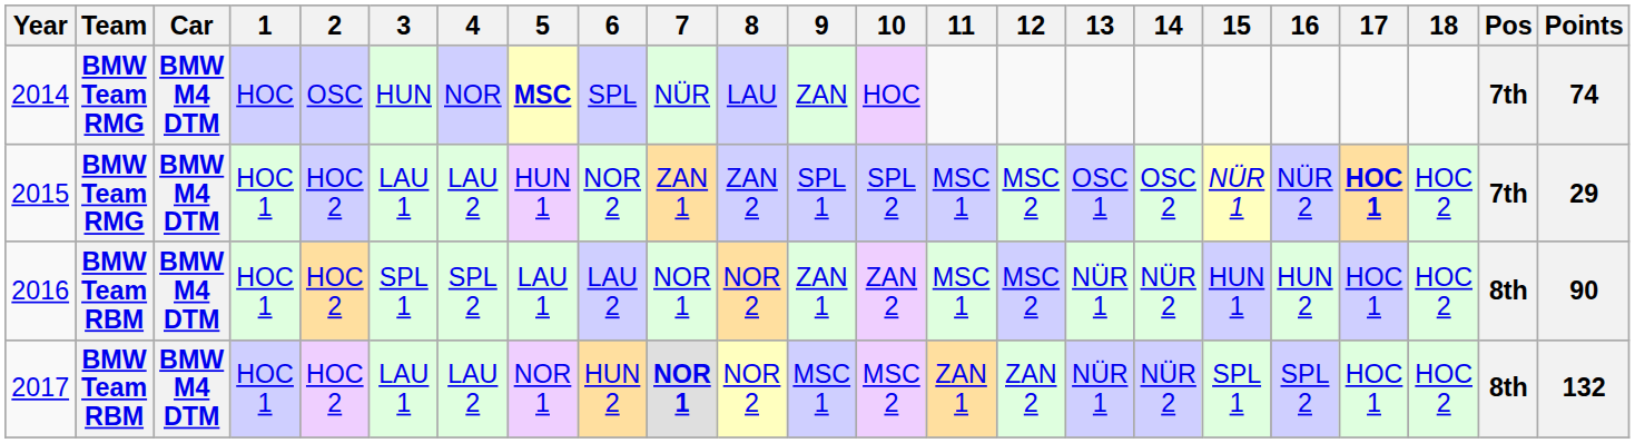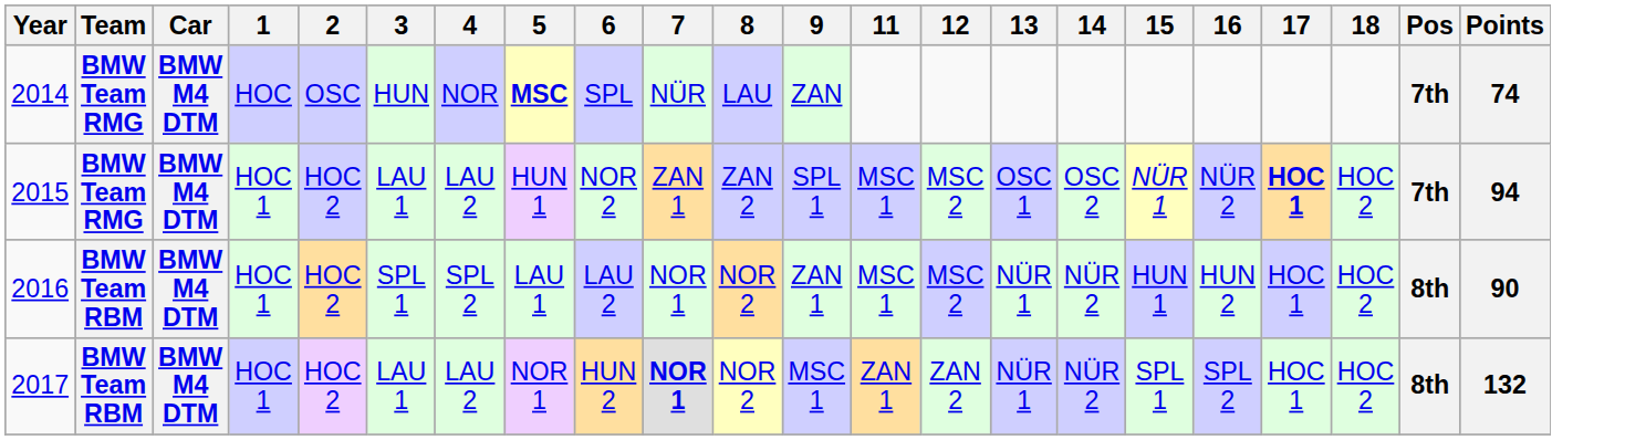- column: 10 | HOC | SPL 2 | ZAN 2 | MSC 2
2015 | Points: 29 -> 94
